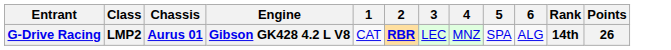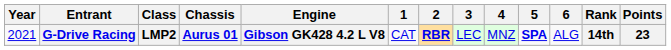+ column: Year | 2021
G-Drive Racing | 5: normal -> bold
G-Drive Racing | Points: 26 -> 23
